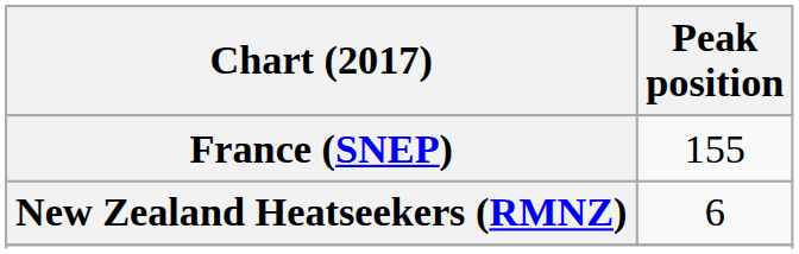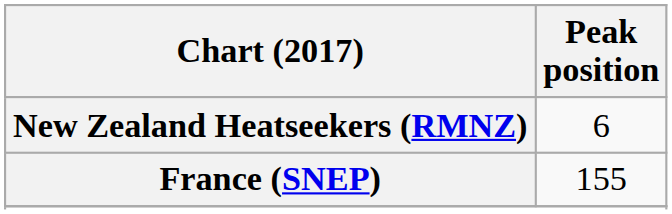rows swapped: France (SNEP) <-> New Zealand Heatseekers (RMNZ)
